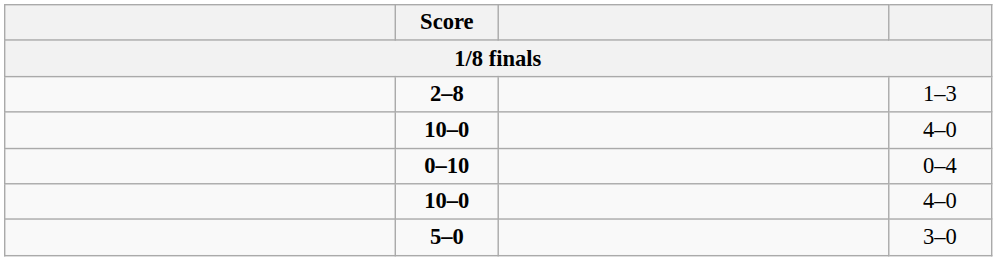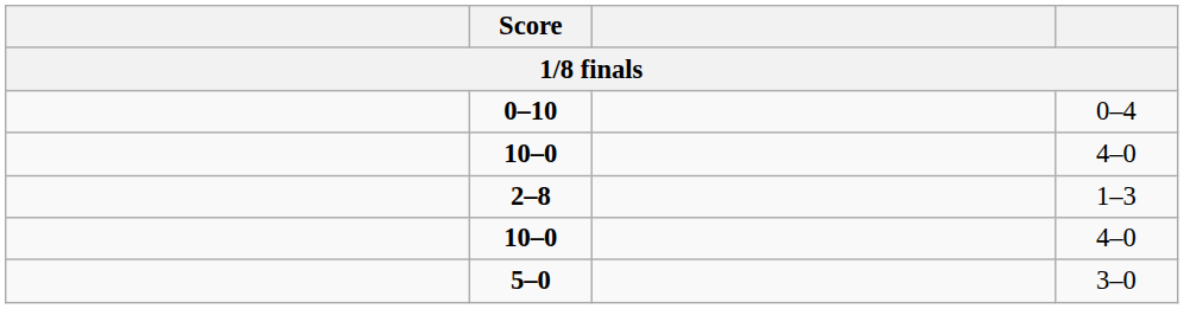rows swapped: 2–8 <-> 0–10
